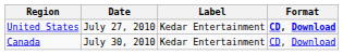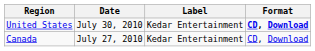United States | Date: July 27, 2010 -> July 30, 2010
Canada | Date: July 30, 2010 -> July 27, 2010
